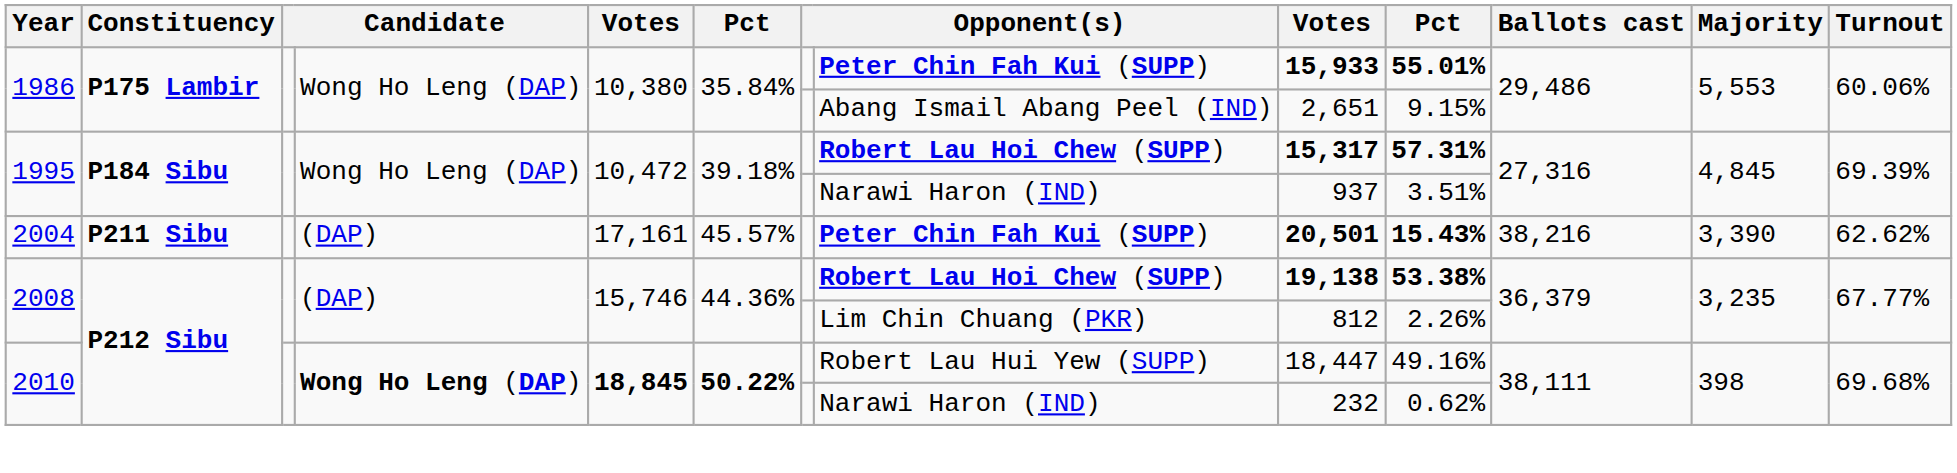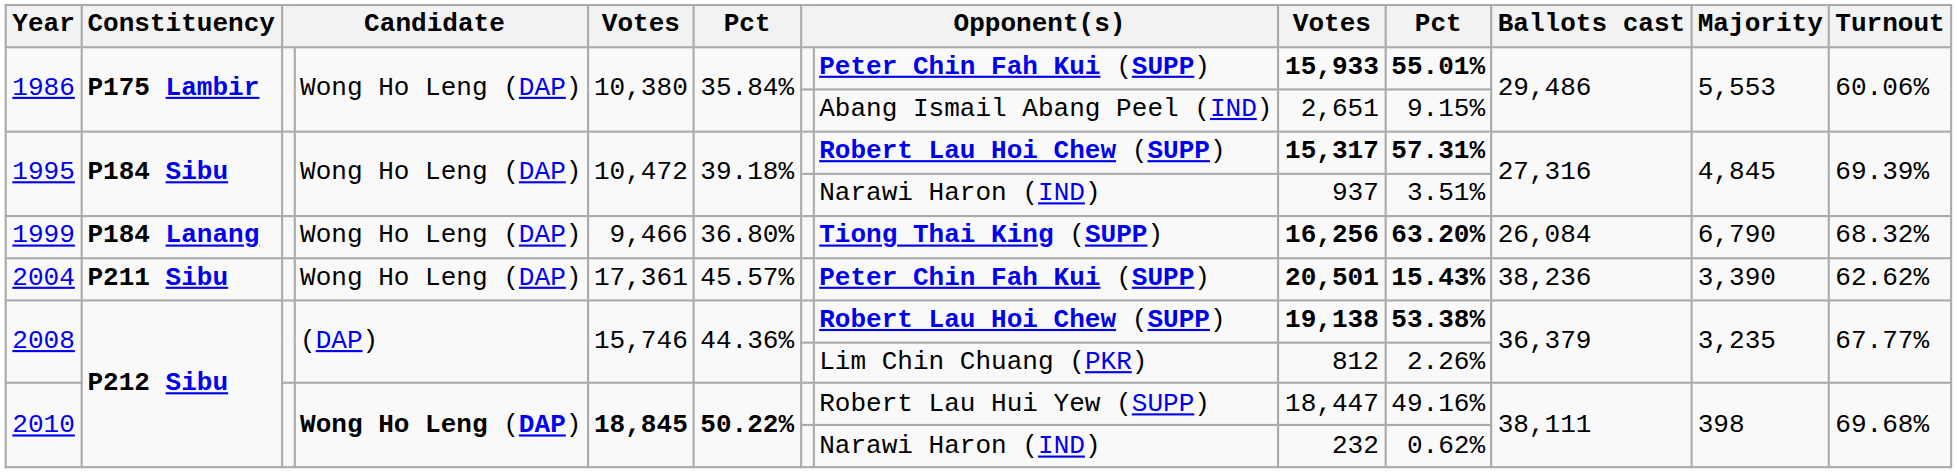+ row: 1999 | P184 Lanang | Wong Ho Leng (DAP) | 9,466 | 36.80% | Tiong Thai King (SUPP) | 16,256 | 63.20% | 26,084 | 6,790 | 68.32%
2004 | column 4: (DAP) -> Wong Ho Leng (DAP)
2004 | column 5: 17,161 -> 17,361
2004 | Ballots cast: 38,216 -> 38,236
